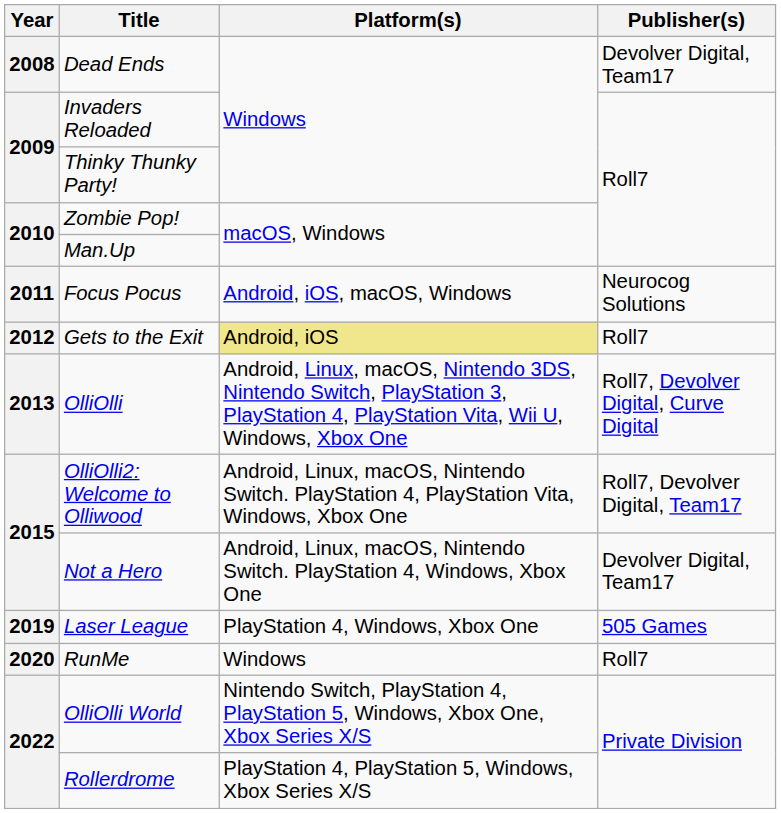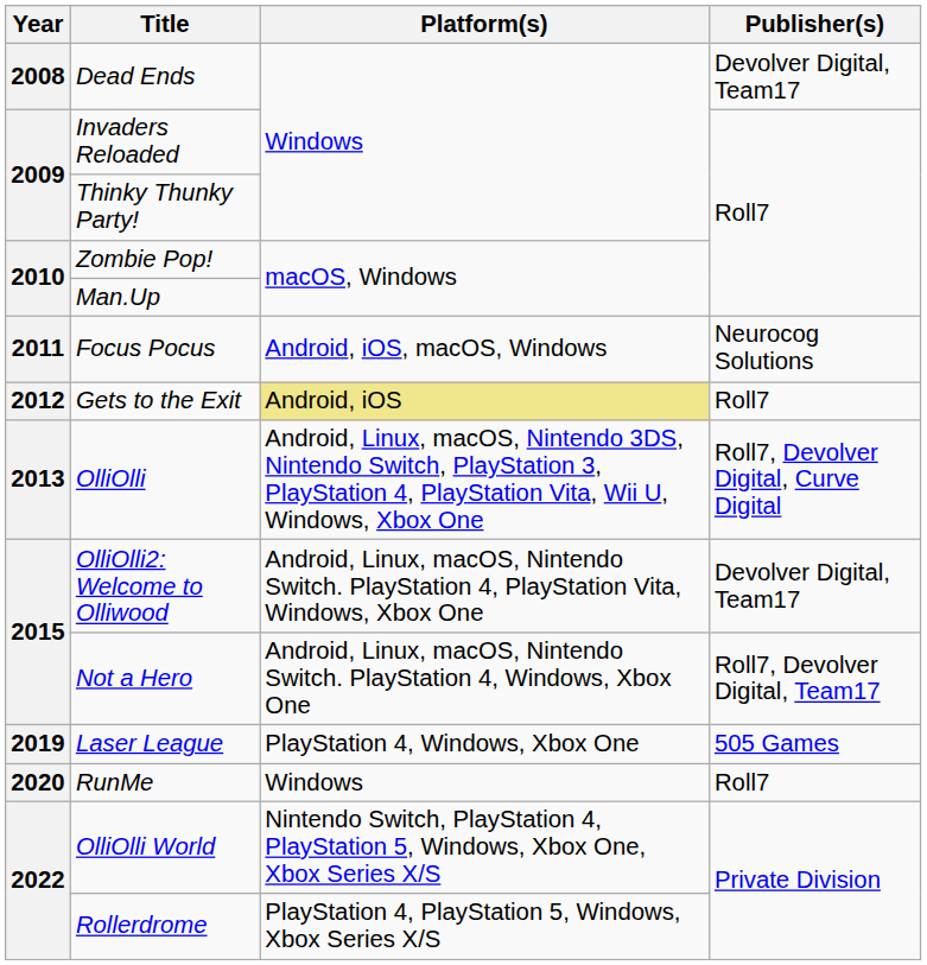OlliOlli2: Welcome to Olliwood | Publisher(s): Roll7, Devolver Digital, Team17 -> Devolver Digital, Team17
Not a Hero | Publisher(s): Devolver Digital, Team17 -> Roll7, Devolver Digital, Team17
